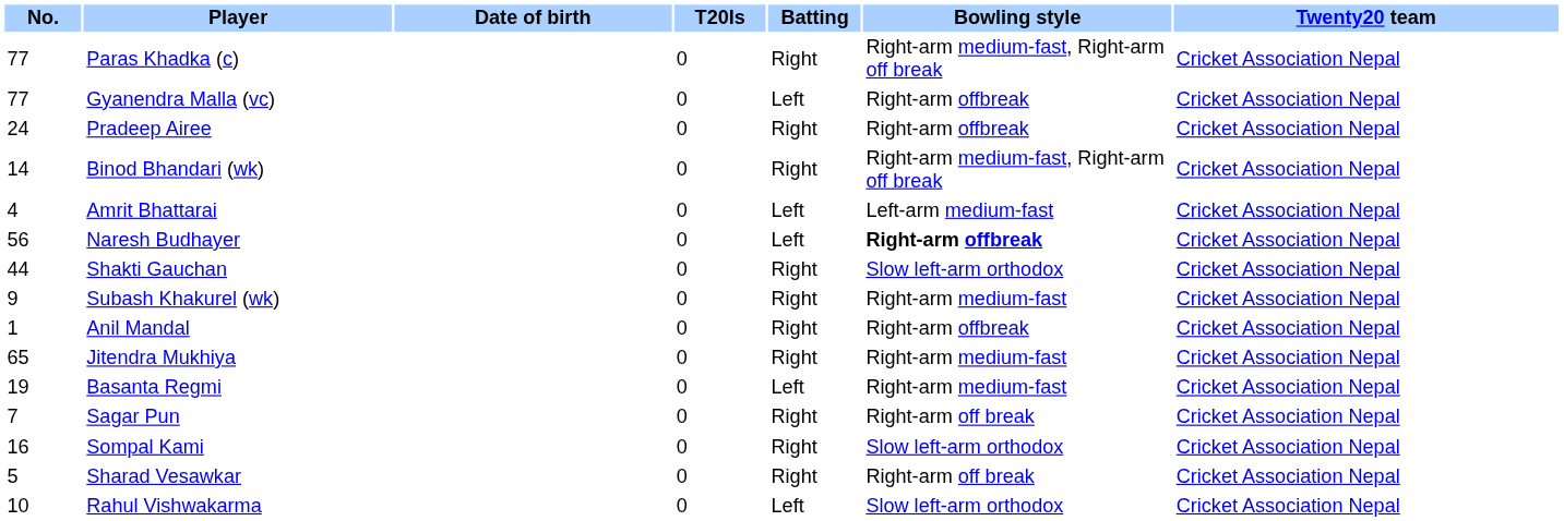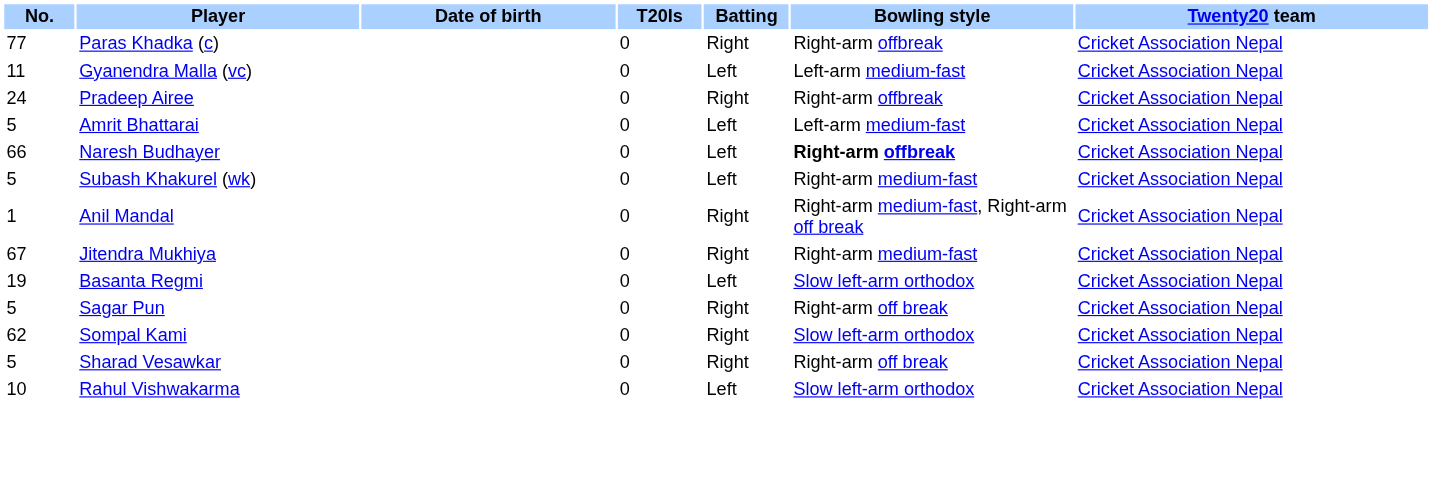Paras Khadka (c) | Bowling style: Right-arm medium-fast, Right-arm off break -> Right-arm offbreak
Gyanendra Malla (vc) | No.: 77 -> 11
Gyanendra Malla (vc) | Bowling style: Right-arm offbreak -> Left-arm medium-fast
- row: 14 | Binod Bhandari (wk) | 0 | Right | Right-arm medium-fast, Right-arm off break | Cricket Association Nepal
Amrit Bhattarai | No.: 4 -> 5
Naresh Budhayer | No.: 56 -> 66
- row: 44 | Shakti Gauchan | 0 | Right | Slow left-arm orthodox | Cricket Association Nepal
Subash Khakurel (wk) | No.: 9 -> 5
Subash Khakurel (wk) | Batting: Right -> Left
Anil Mandal | Bowling style: Right-arm offbreak -> Right-arm medium-fast, Right-arm off break
Jitendra Mukhiya | No.: 65 -> 67
Basanta Regmi | Bowling style: Right-arm medium-fast -> Slow left-arm orthodox
Sagar Pun | No.: 7 -> 5
Sompal Kami | No.: 16 -> 62
